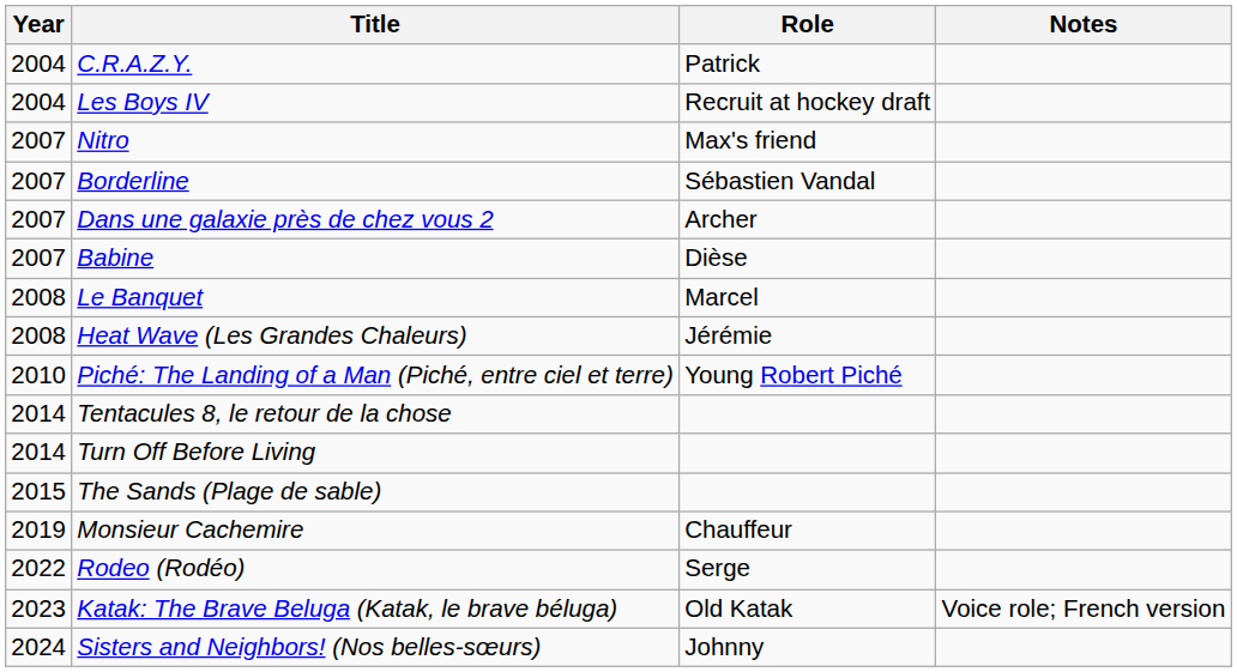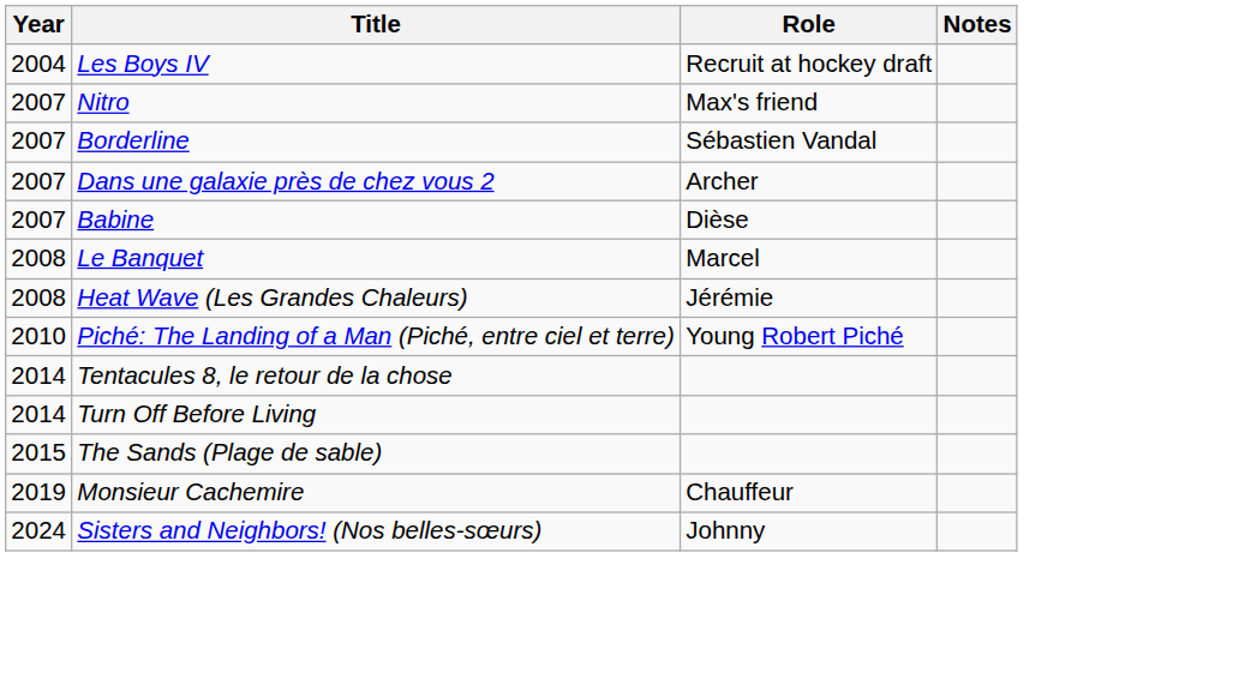- row: 2004 | C.R.A.Z.Y. | Patrick
- row: 2022 | Rodeo (Rodéo) | Serge
- row: 2023 | Katak: The Brave Beluga (Katak, le brave béluga) | Old Katak | Voice role; French version
